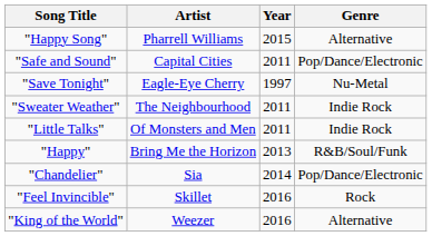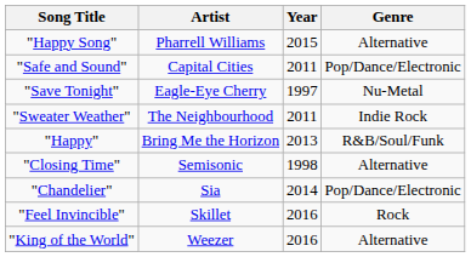- row: "Little Talks" | Of Monsters and Men | 2011 | Indie Rock
+ row: "Closing Time" | Semisonic | 1998 | Alternative
